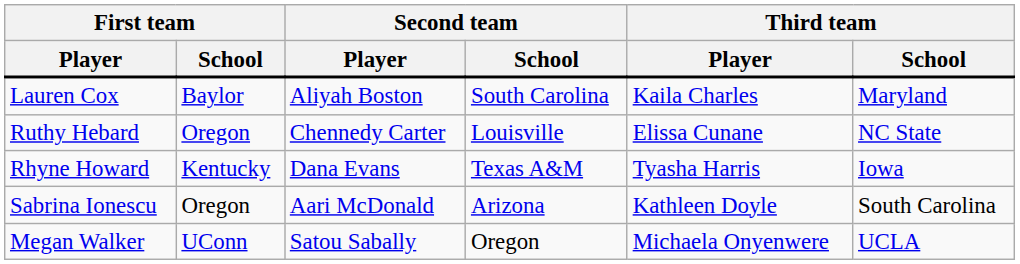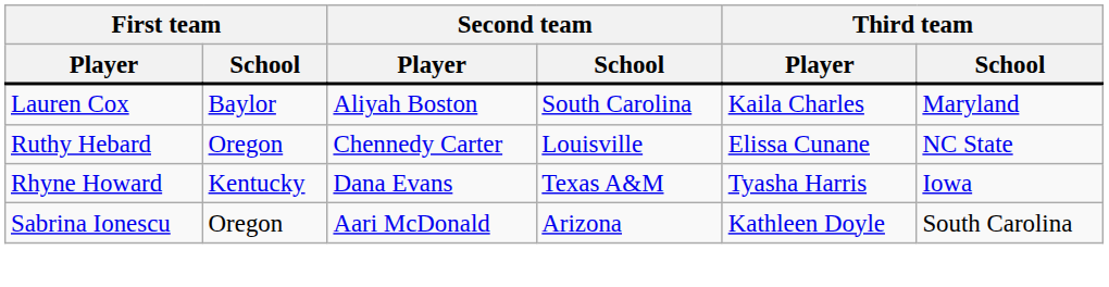- row: Megan Walker | UConn | Satou Sabally | Oregon | Michaela Onyenwere | UCLA
